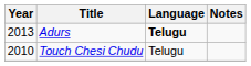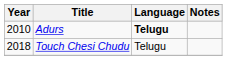Adurs | Year: 2013 -> 2010
Touch Chesi Chudu | Year: 2010 -> 2018
